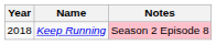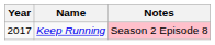Keep Running | Year: 2018 -> 2017
